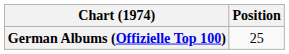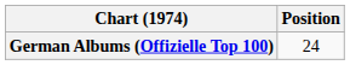German Albums (Offizielle Top 100) | Position: 25 -> 24
